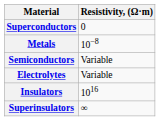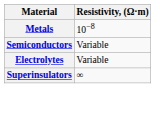- row: Superconductors | 0
- row: Insulators | 1016
